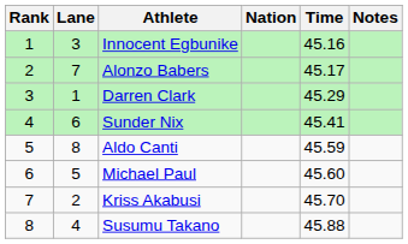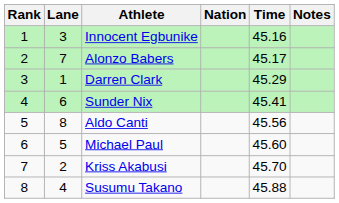Aldo Canti | Time: 45.59 -> 45.56
